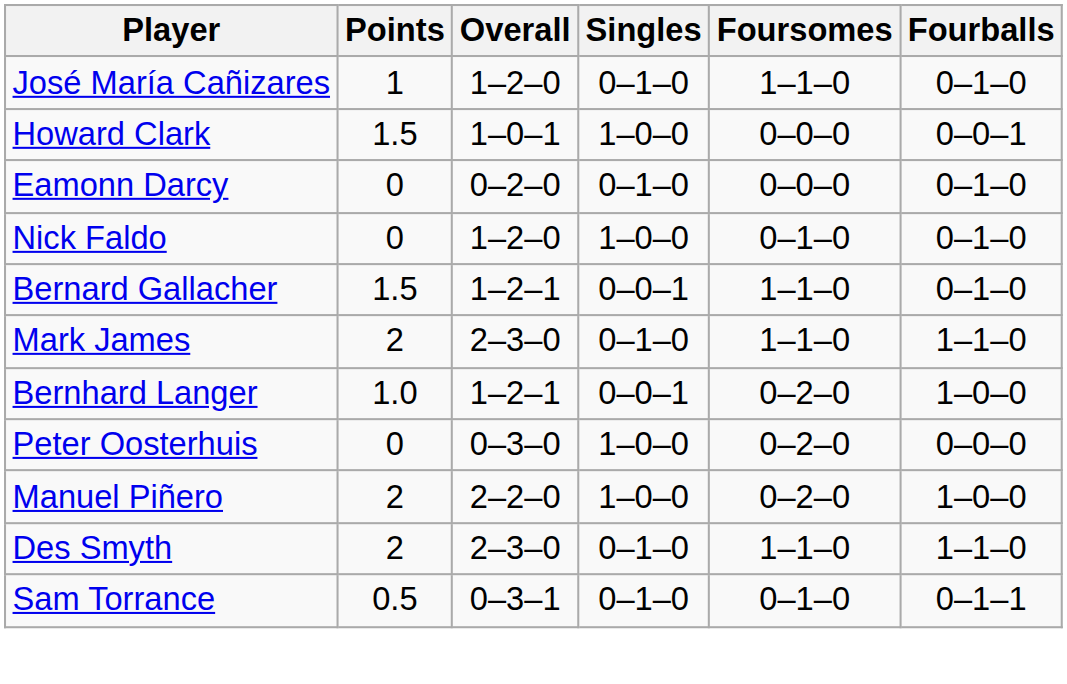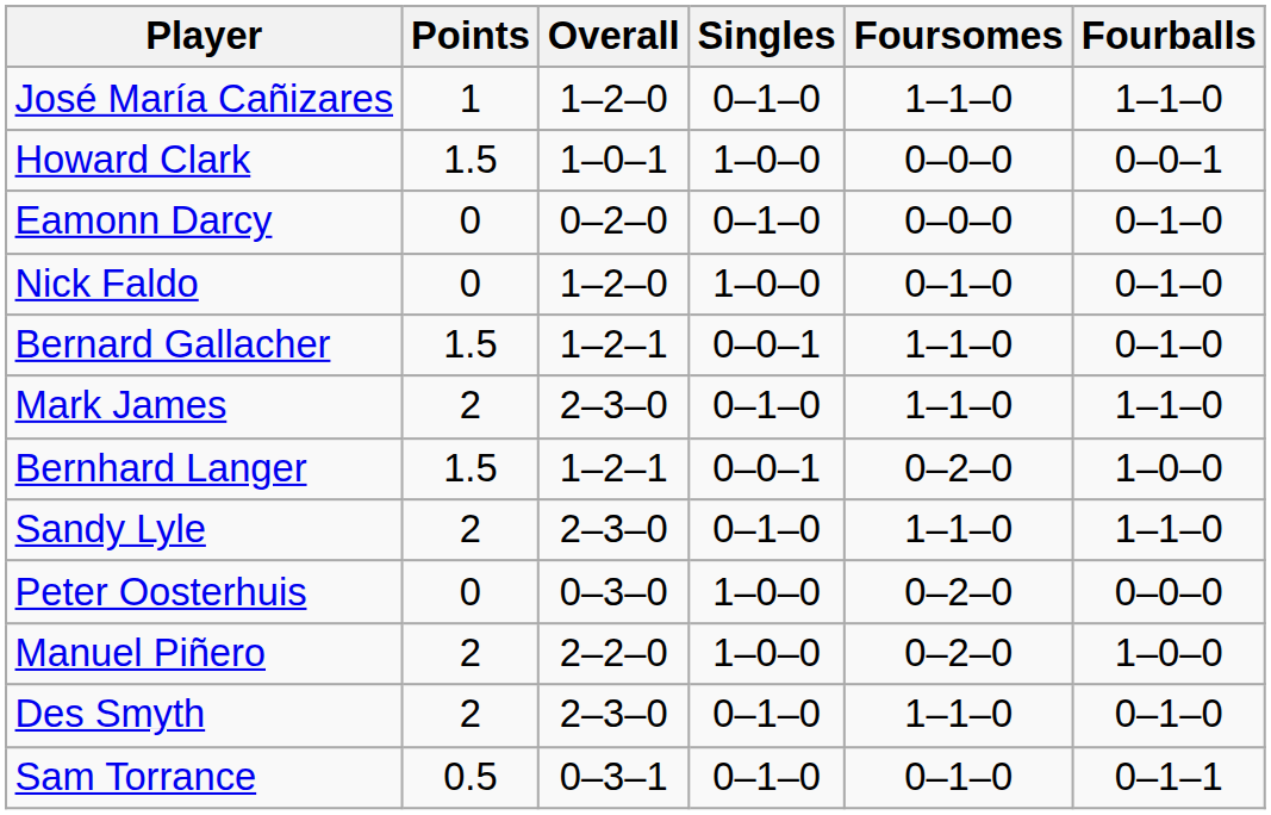José María Cañizares | Fourballs: 0–1–0 -> 1–1–0
Bernhard Langer | Points: 1.0 -> 1.5
+ row: Sandy Lyle | 2 | 2–3–0 | 0–1–0 | 1–1–0 | 1–1–0
Des Smyth | Fourballs: 1–1–0 -> 0–1–0
